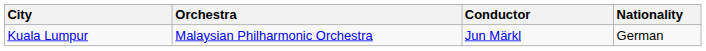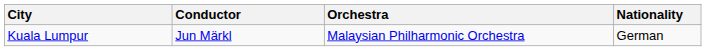columns swapped: Orchestra <-> Conductor
